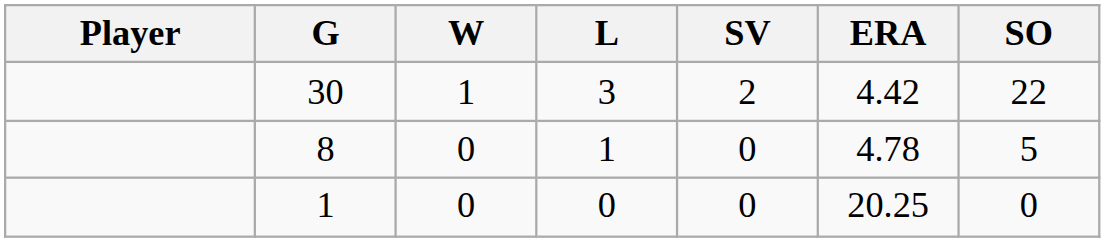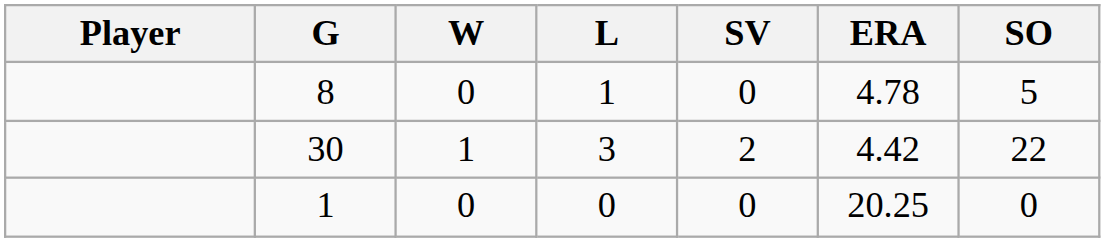rows swapped: 30 <-> 8
